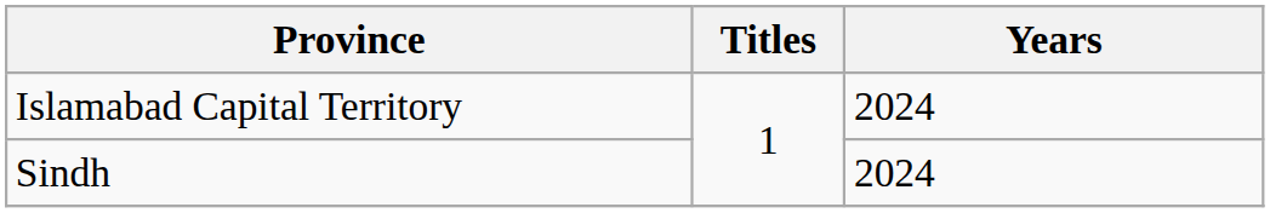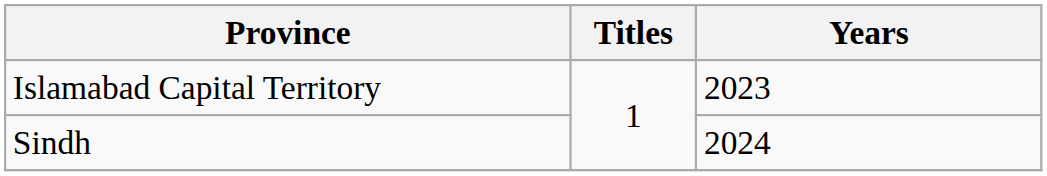Islamabad Capital Territory | Years: 2024 -> 2023
